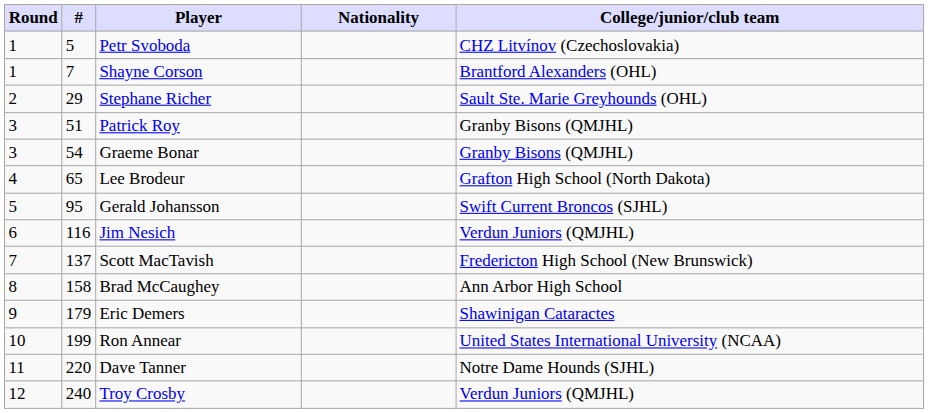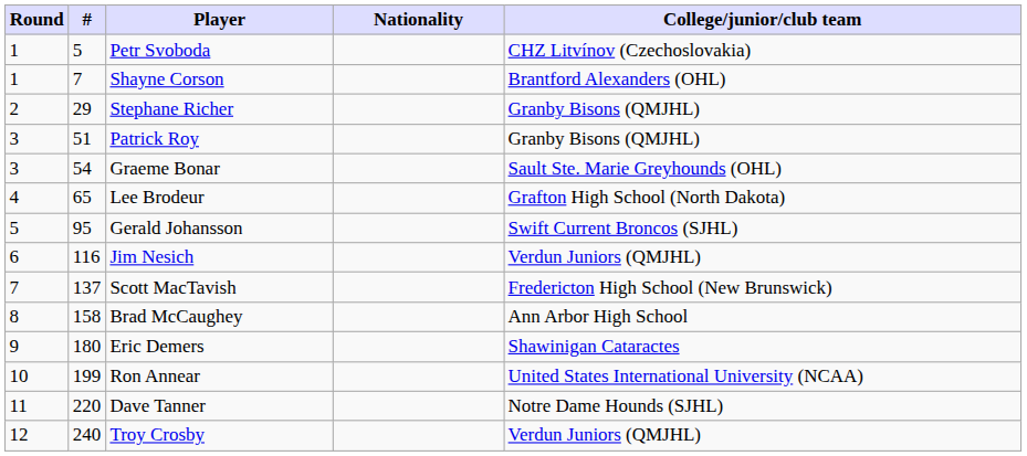Stephane Richer | College/junior/club team: Sault Ste. Marie Greyhounds (OHL) -> Granby Bisons (QMJHL)
Graeme Bonar | College/junior/club team: Granby Bisons (QMJHL) -> Sault Ste. Marie Greyhounds (OHL)
Eric Demers | #: 179 -> 180
